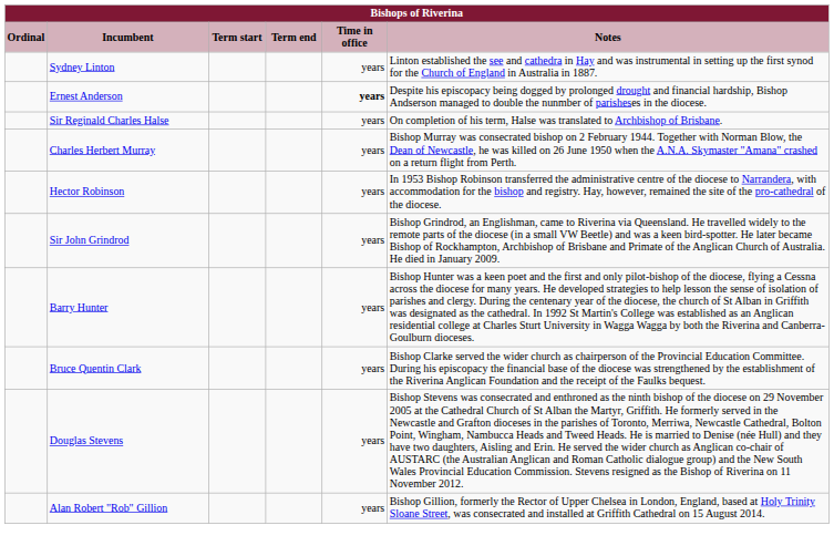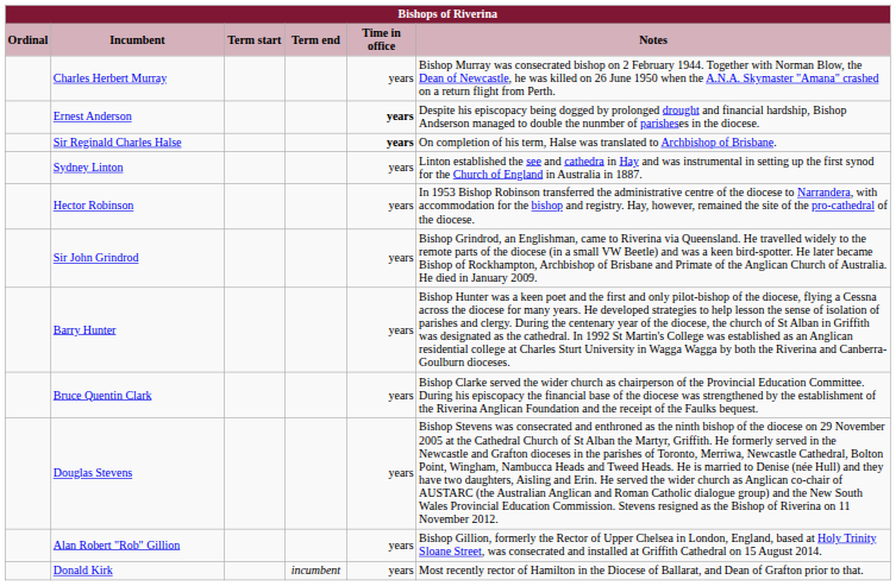rows swapped: Sydney Linton <-> Charles Herbert Murray
Sir Reginald Charles Halse | Time in office: normal -> bold
+ row: Donald Kirk | incumbent | years | Most recently rector of Hamilton in the Diocese of Ballarat, and Dean of Grafton prior to that.
